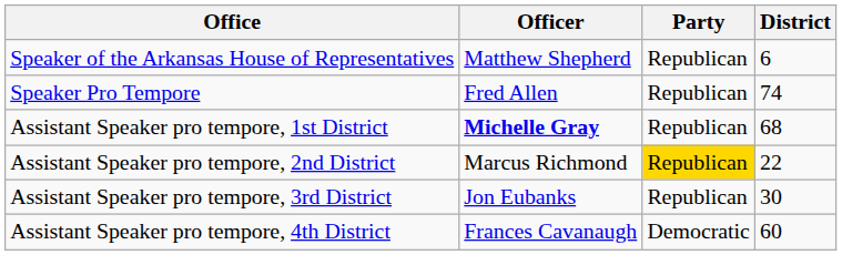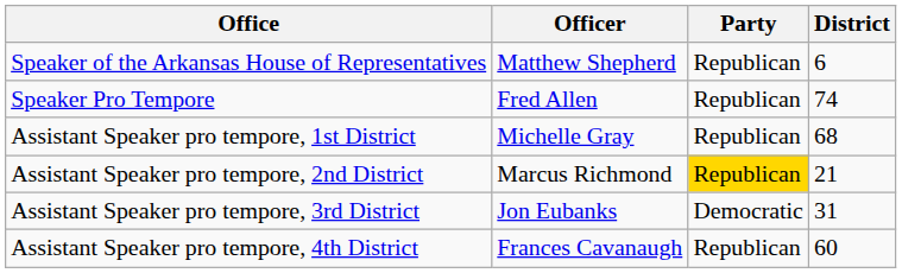Assistant Speaker pro tempore, 1st District | Officer: bold -> normal
Assistant Speaker pro tempore, 2nd District | District: 22 -> 21
Assistant Speaker pro tempore, 3rd District | Party: Republican -> Democratic
Assistant Speaker pro tempore, 3rd District | District: 30 -> 31
Assistant Speaker pro tempore, 4th District | Party: Democratic -> Republican
